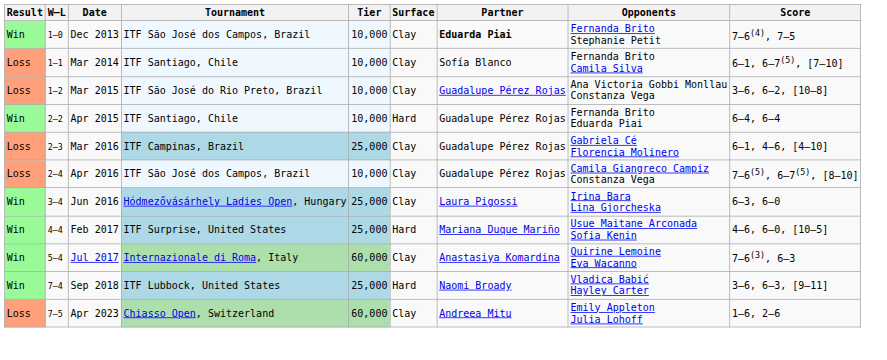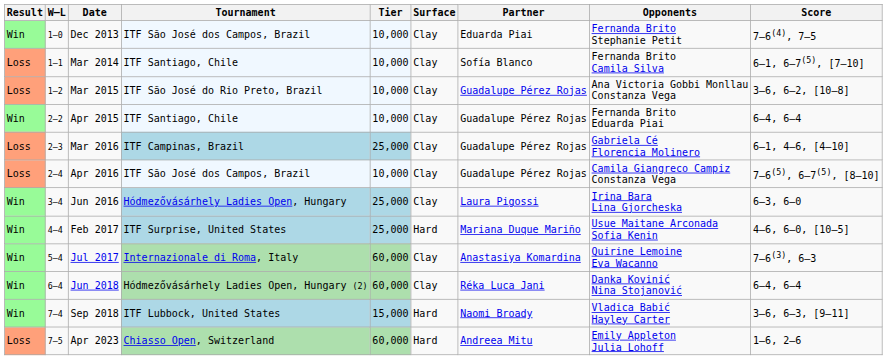Dec 2013 | Partner: bold -> normal
Apr 2015 | Surface: Hard -> Clay
+ row: Win | 6–4 | Jun 2018 | Hódmezővásárhely Ladies Open, Hungary (2) | 60,000 | Clay | Réka Luca Jani | Danka Kovinić Nina Stojanović | 6–4, 6–4
Sep 2018 | Tier: 25,000 -> 15,000
Apr 2023 | Surface: Clay -> Hard
